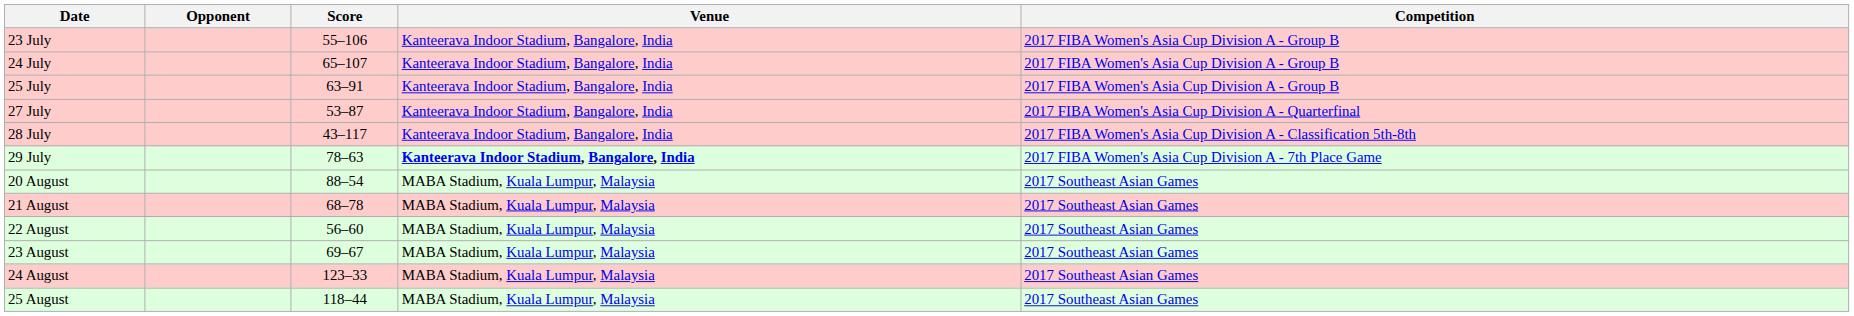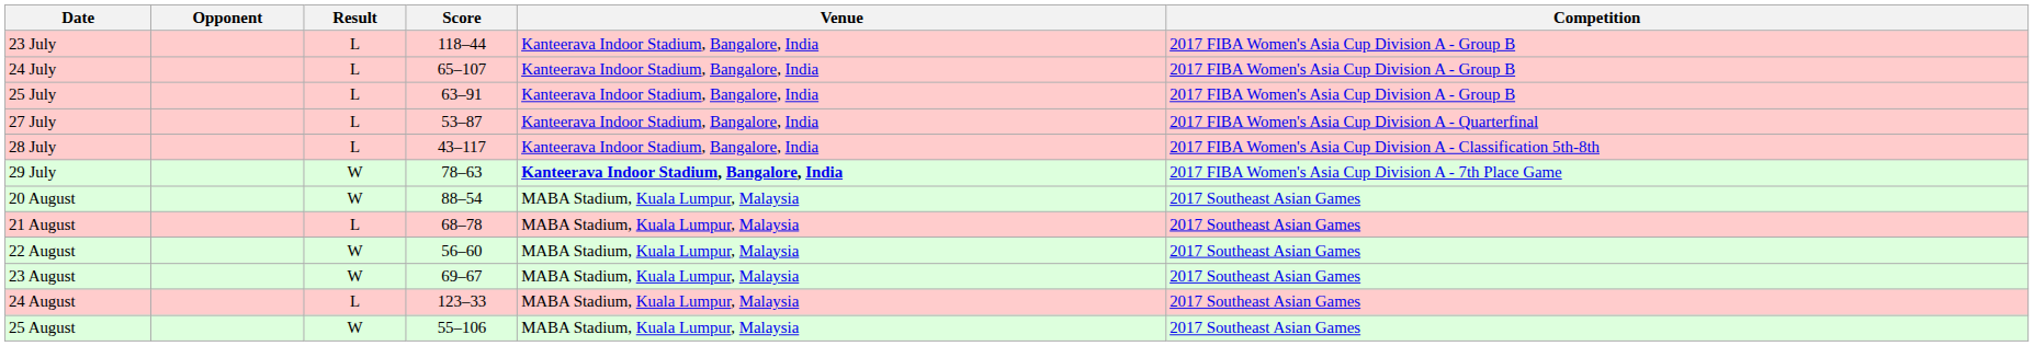+ column: Result | L | L | L | L | L | W | W | L | W | W | L | W
23 July | Score: 55–106 -> 118–44
25 August | Score: 118–44 -> 55–106
